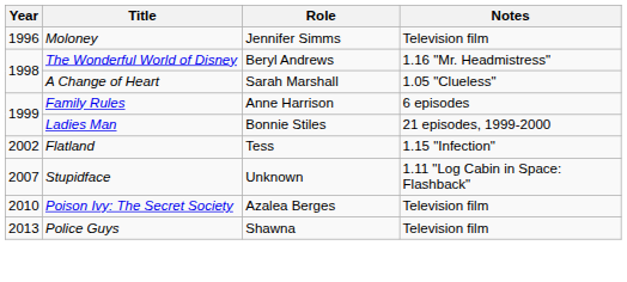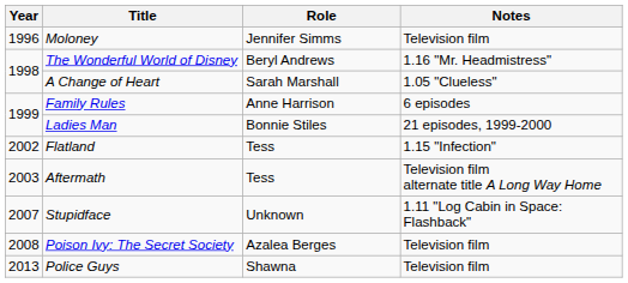+ row: 2003 | Aftermath | Tess | Television film alternate title A Long Way Home
Poison Ivy: The Secret Society | Year: 2010 -> 2008
